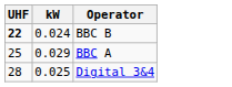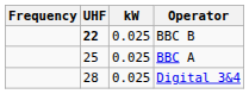+ column: Frequency
BBC B | kW: 0.024 -> 0.025
BBC A | kW: 0.029 -> 0.025
